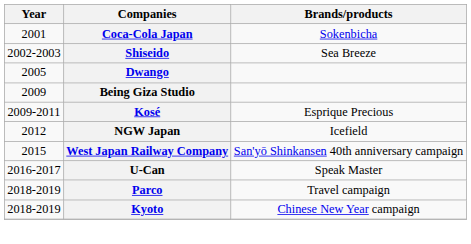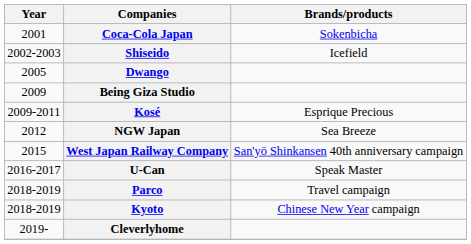Shiseido | Brands/products: Sea Breeze -> Icefield
NGW Japan | Brands/products: Icefield -> Sea Breeze
+ row: 2019- | Cleverlyhome
